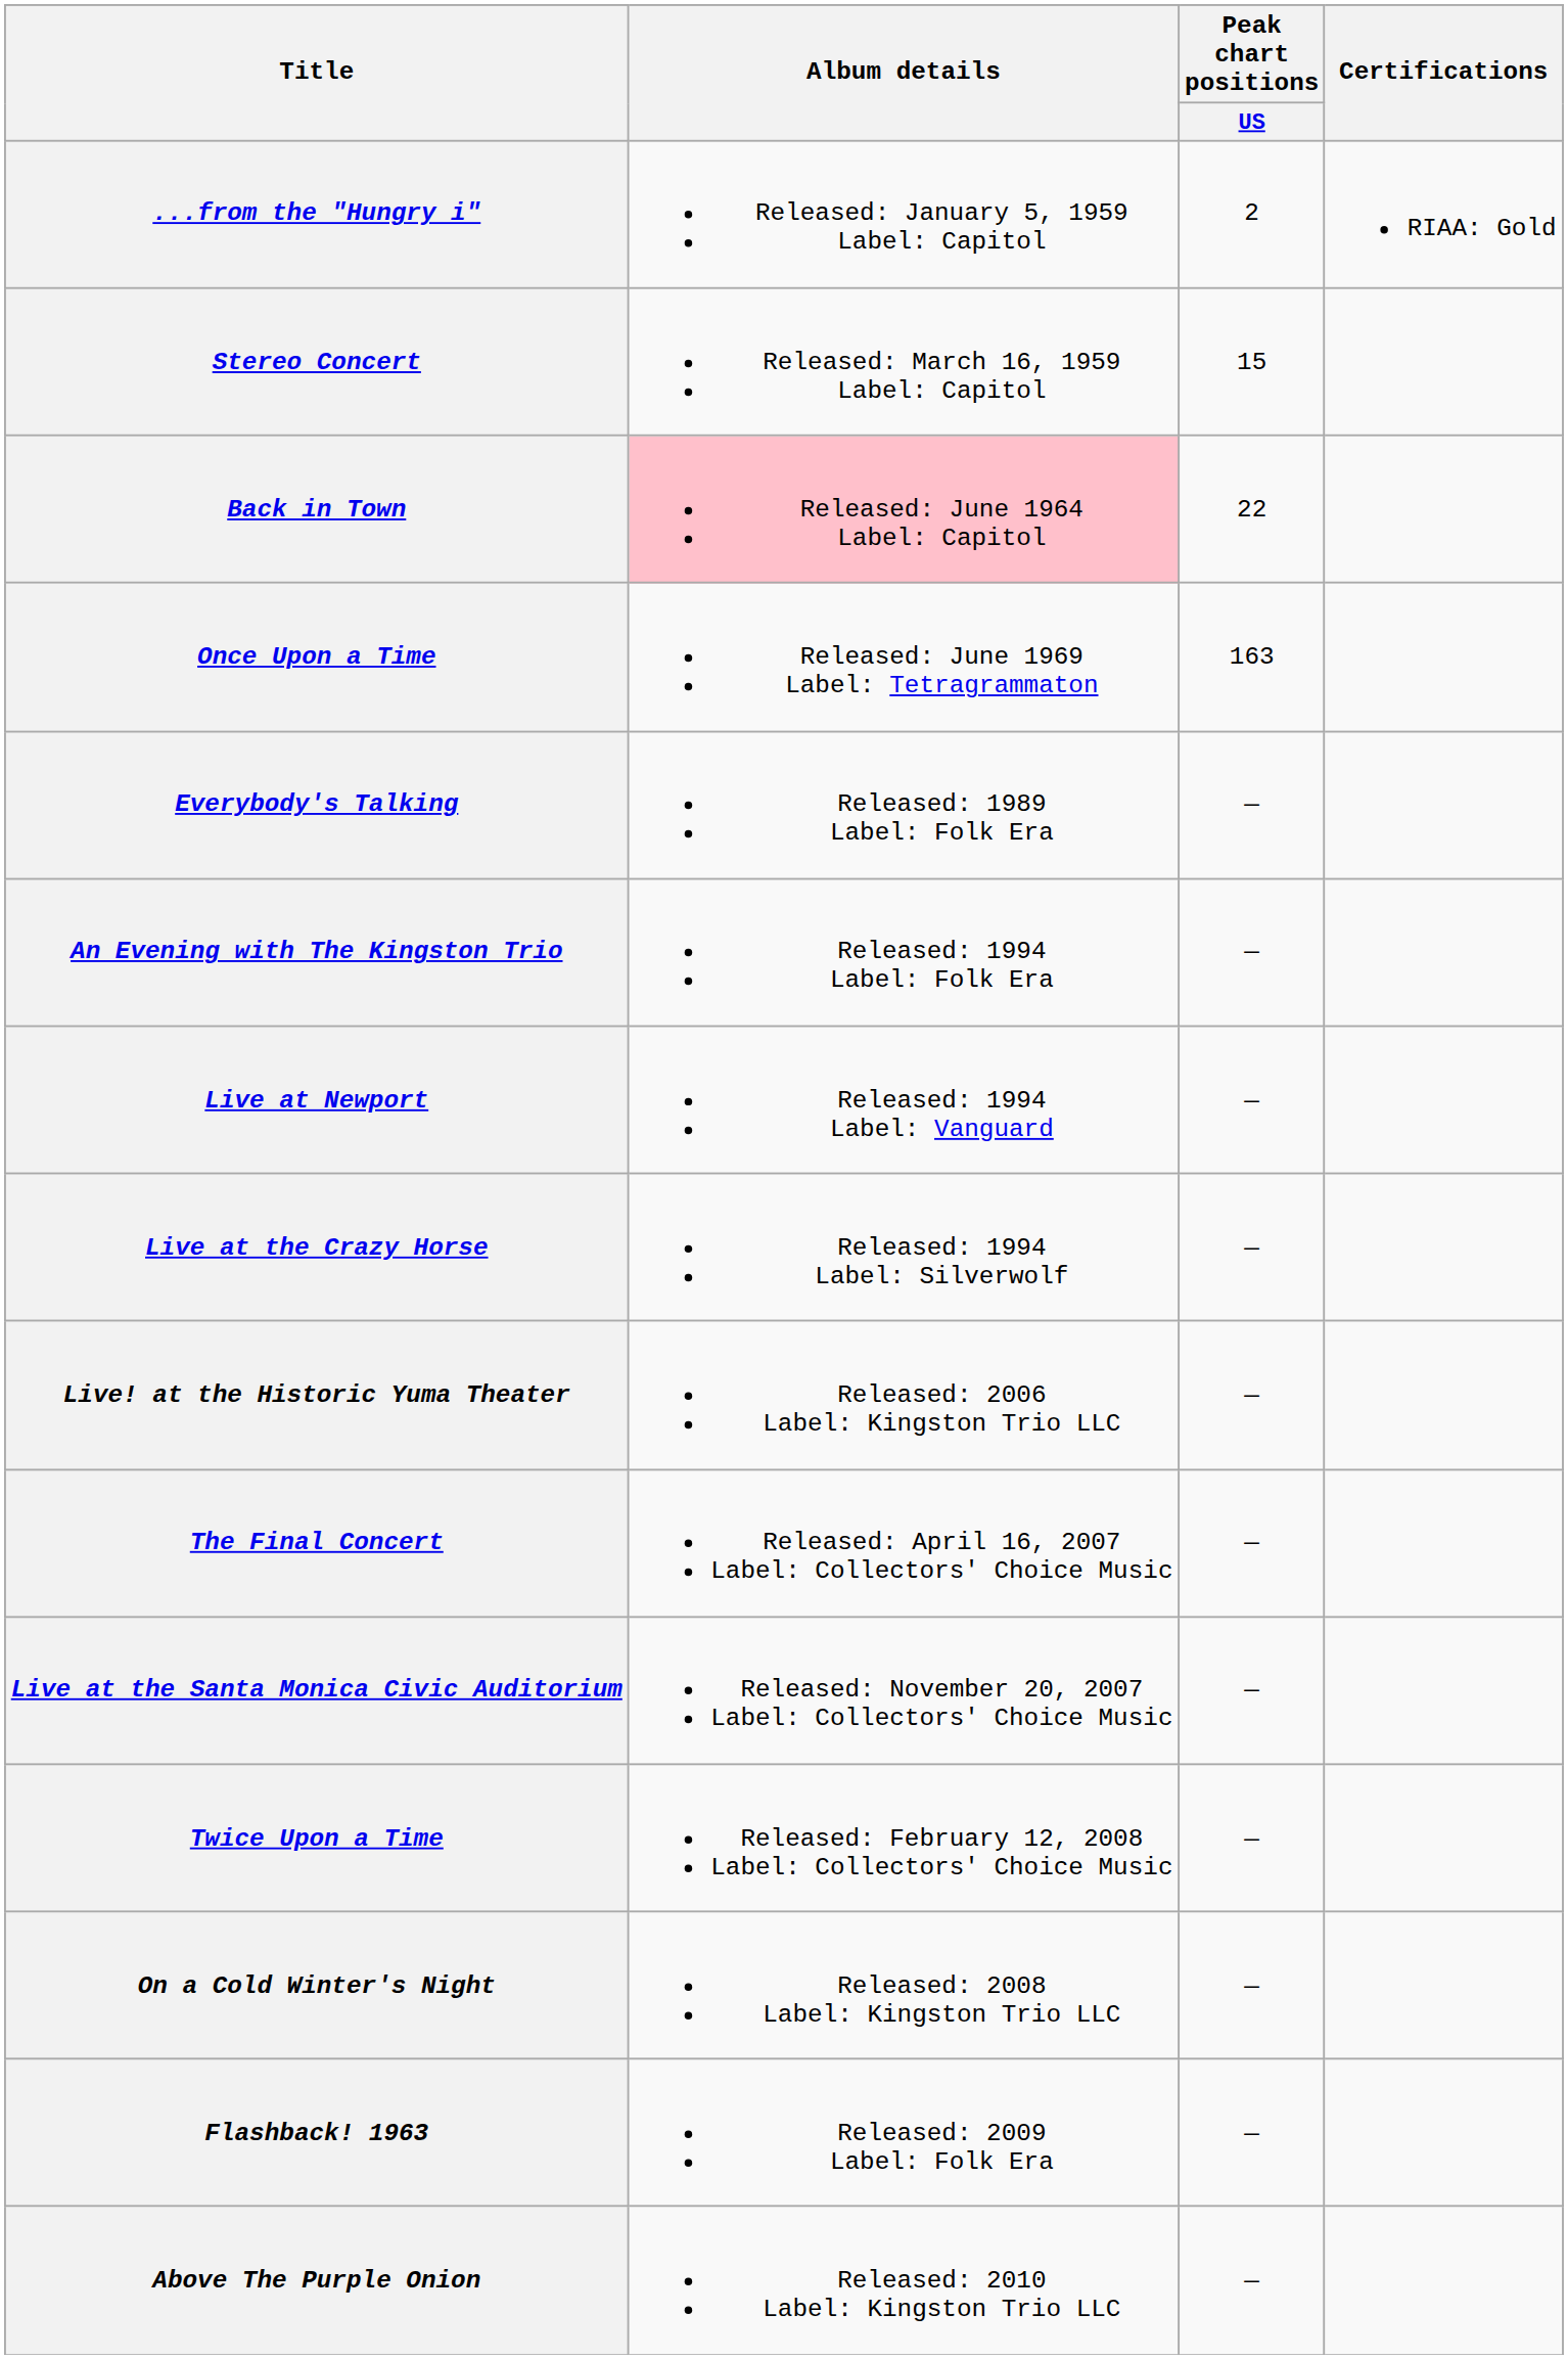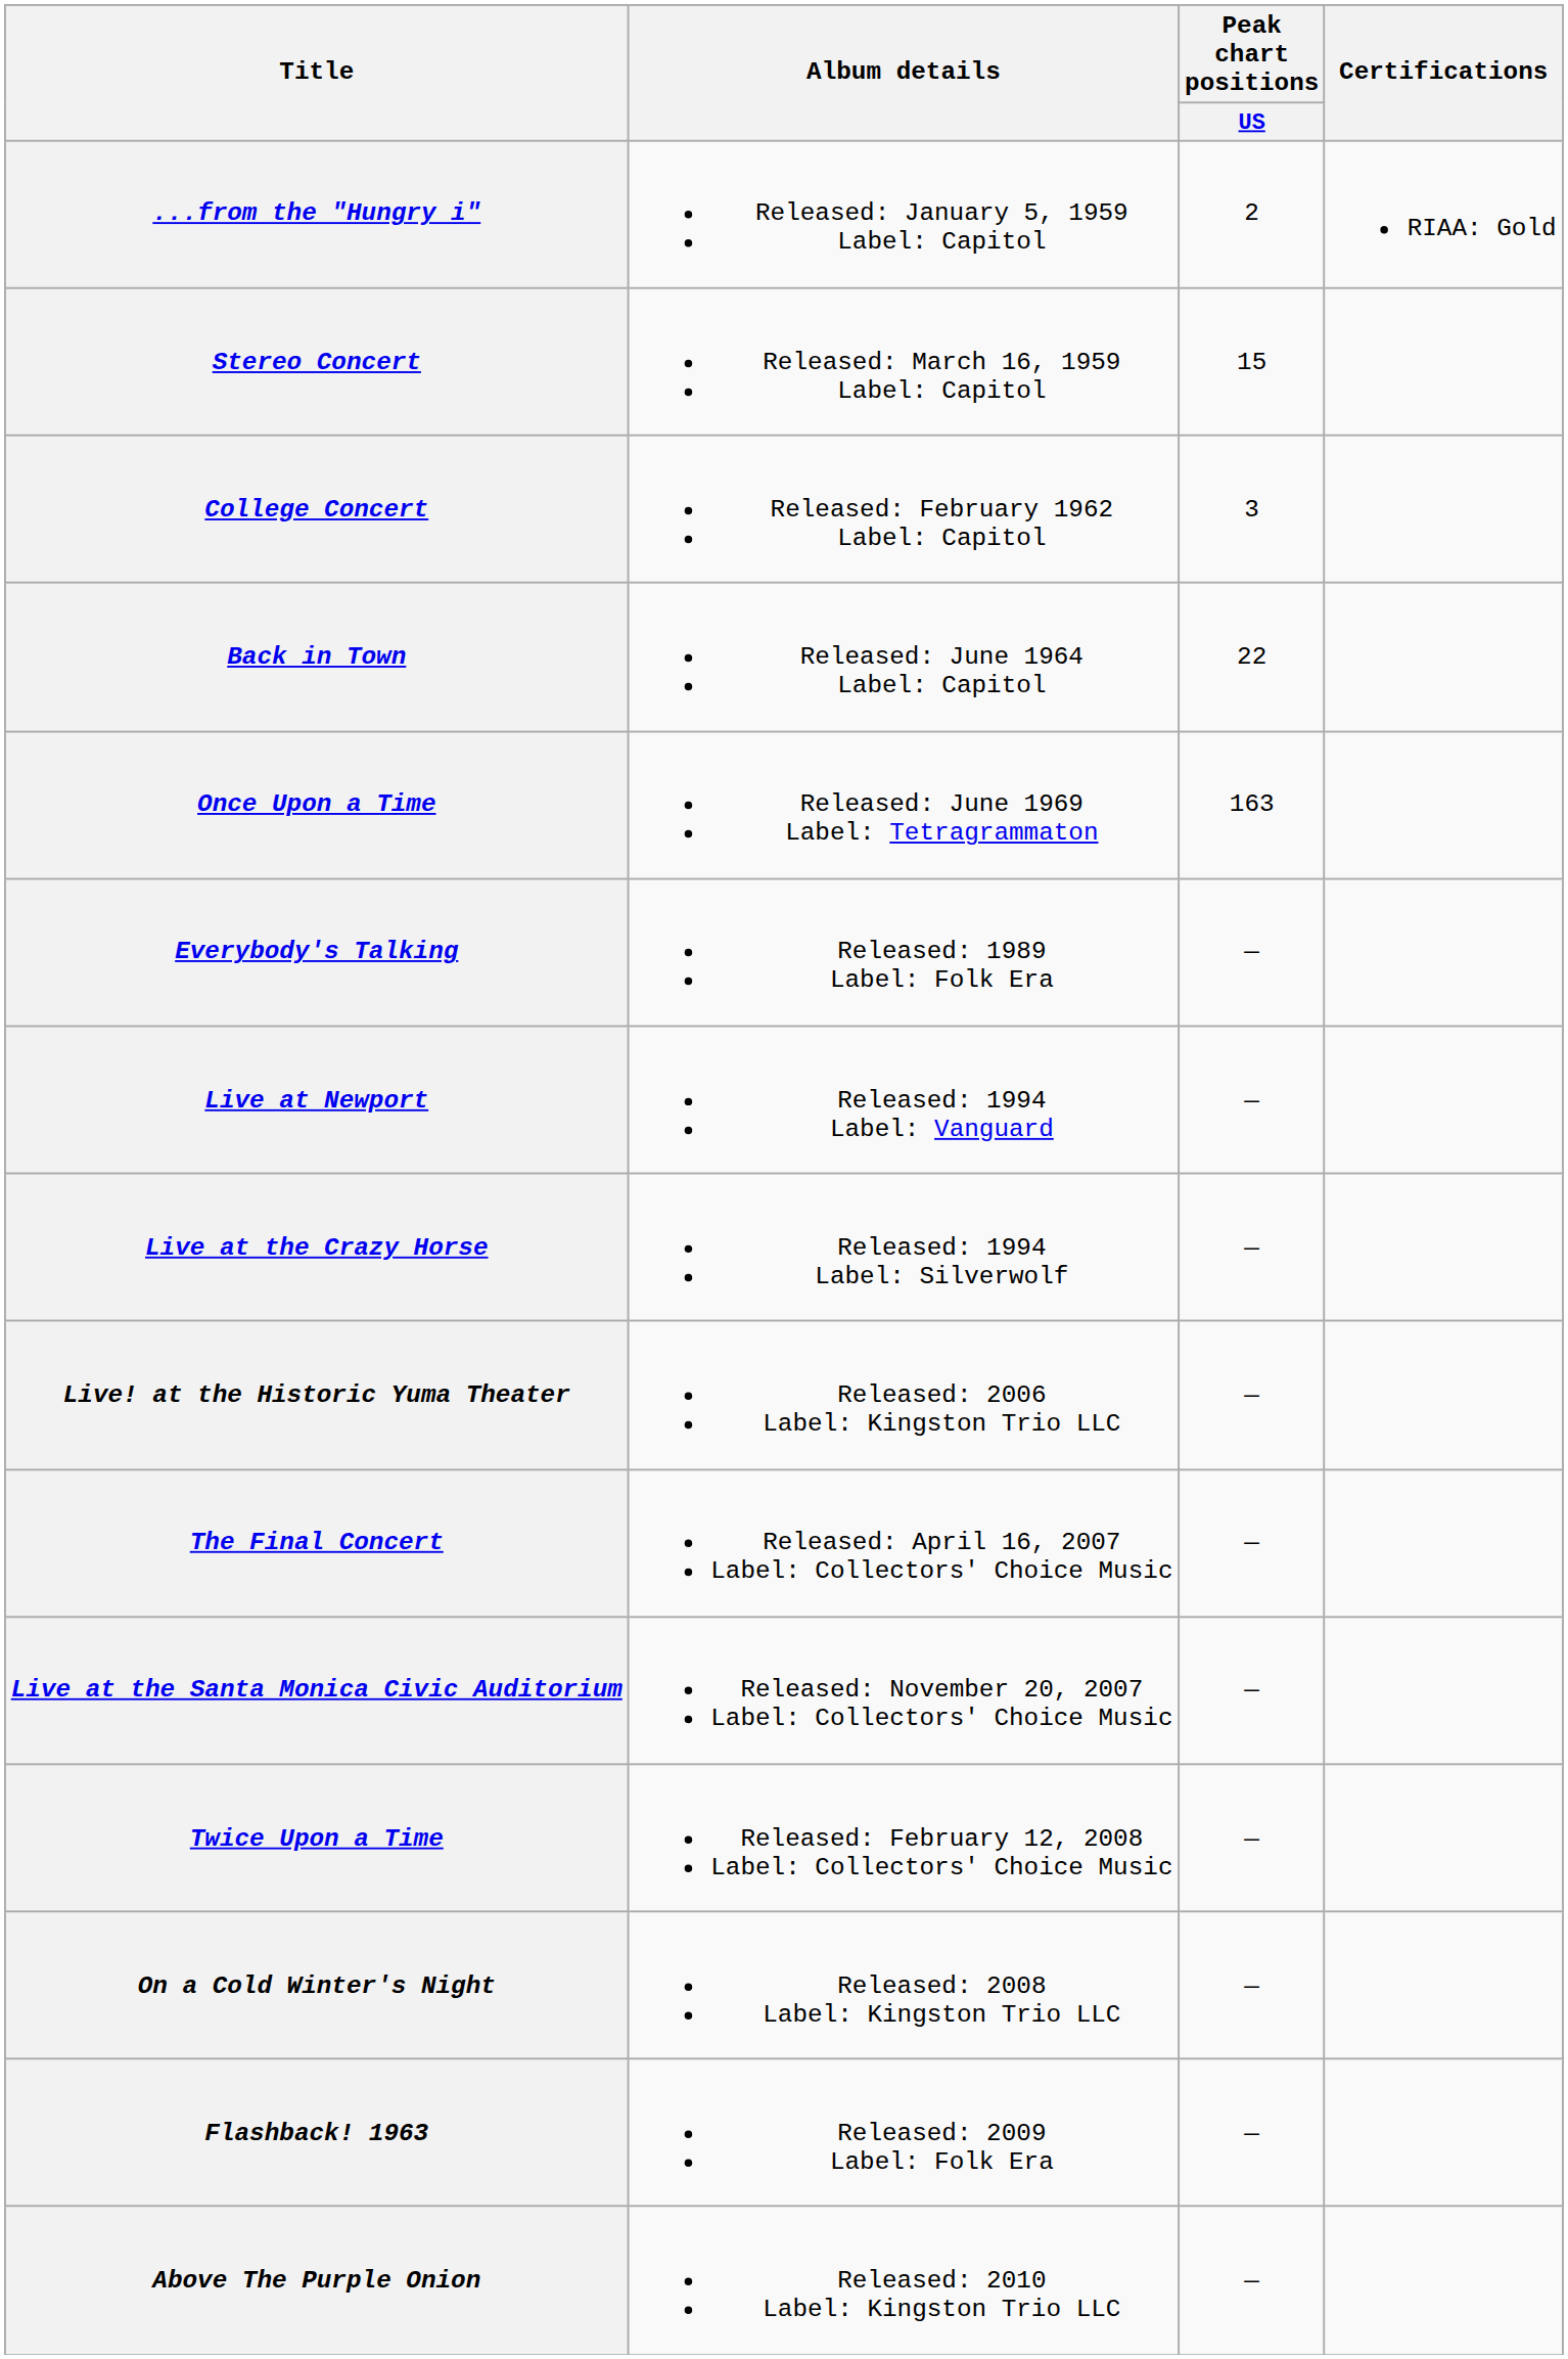+ row: College Concert | Released: February 1962 Label: Capitol | 3
Back in Town | Album details: pink background -> no background
- row: An Evening with The Kingston Trio | Released: 1994 Label: Folk Era | —
